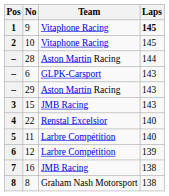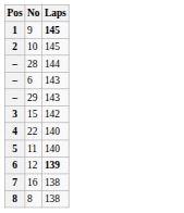- column: Team | Vitaphone Racing | Vitaphone Racing | Aston Martin Racing | GLPK-Carsport | Aston Martin Racing | JMB Racing | Renstal Excelsior | Larbre Compétition | Larbre Compétition | JMB Racing | Graham Nash Motorsport
15 | Laps: 143 -> 142
12 | Laps: normal -> bold
